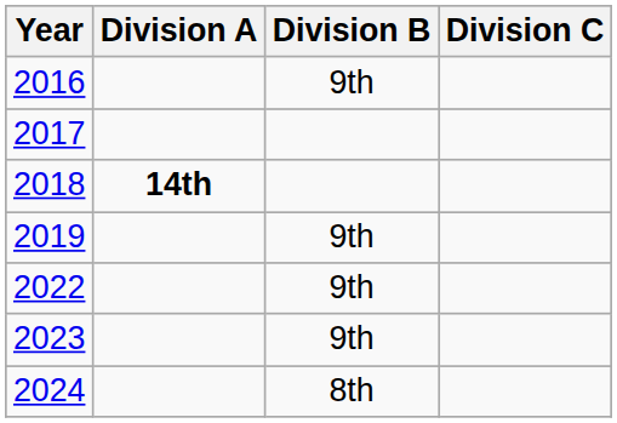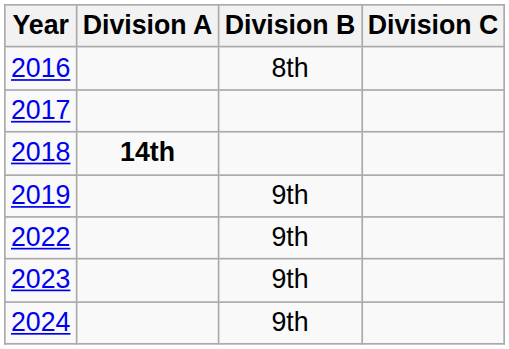2016 | Division B: 9th -> 8th
2024 | Division B: 8th -> 9th
